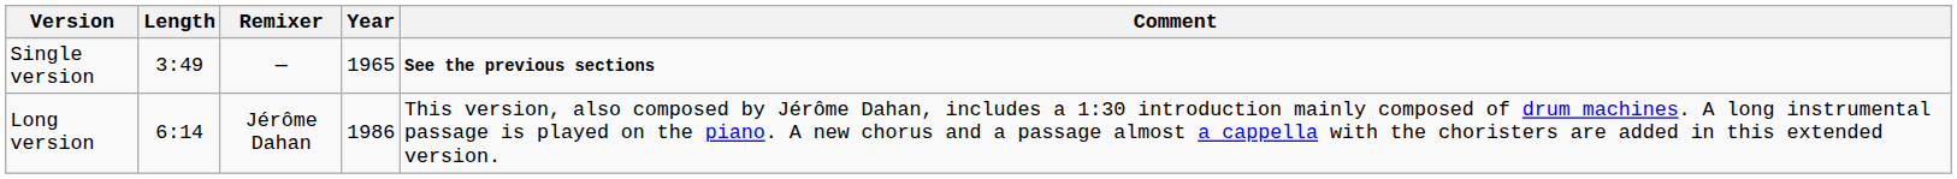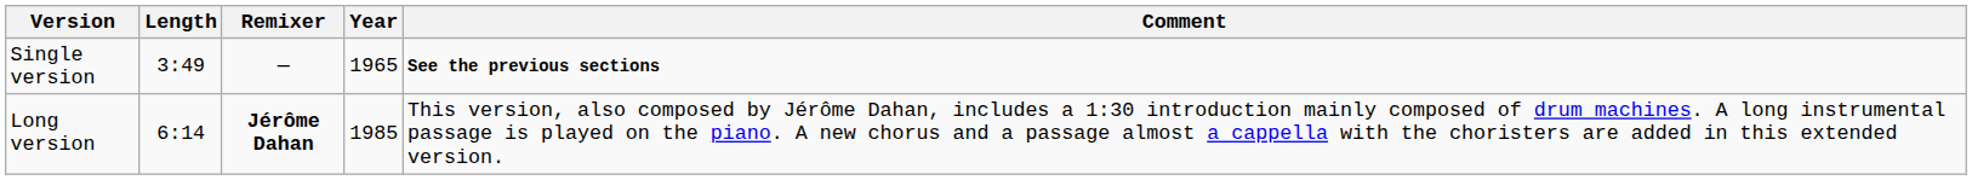Long version | Remixer: normal -> bold
Long version | Year: 1986 -> 1985
